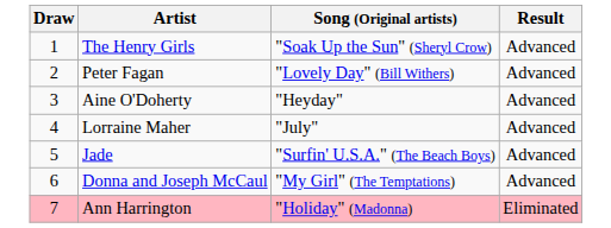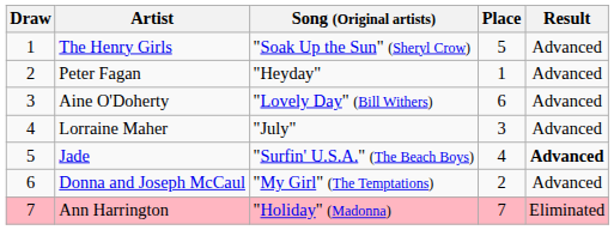+ column: Place | 5 | 1 | 6 | 3 | 4 | 2 | 7
Peter Fagan | Song (Original artists): "Lovely Day" (Bill Withers) -> "Heyday"
Aine O'Doherty | Song (Original artists): "Heyday" -> "Lovely Day" (Bill Withers)
Jade | Result: normal -> bold
